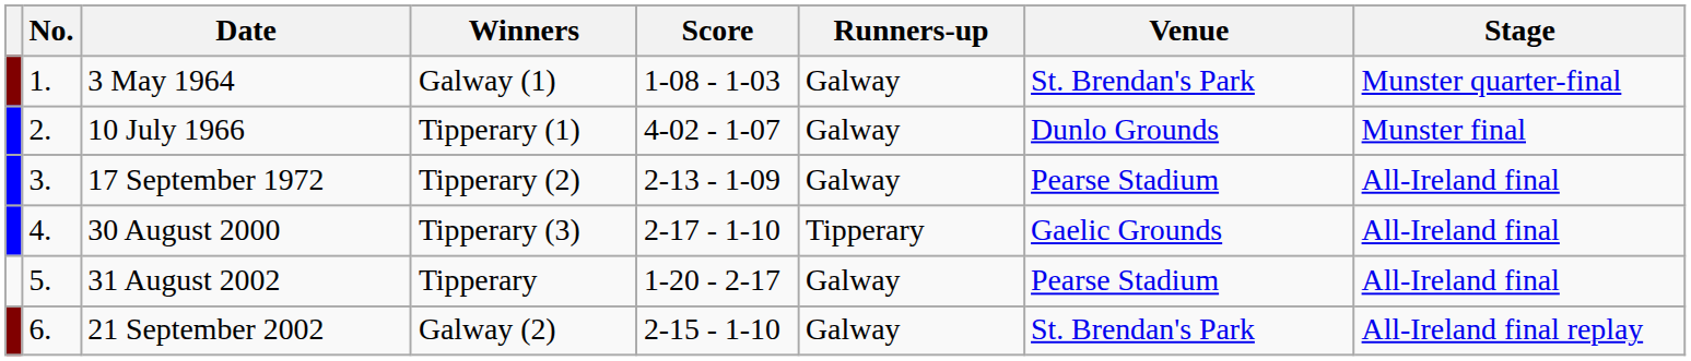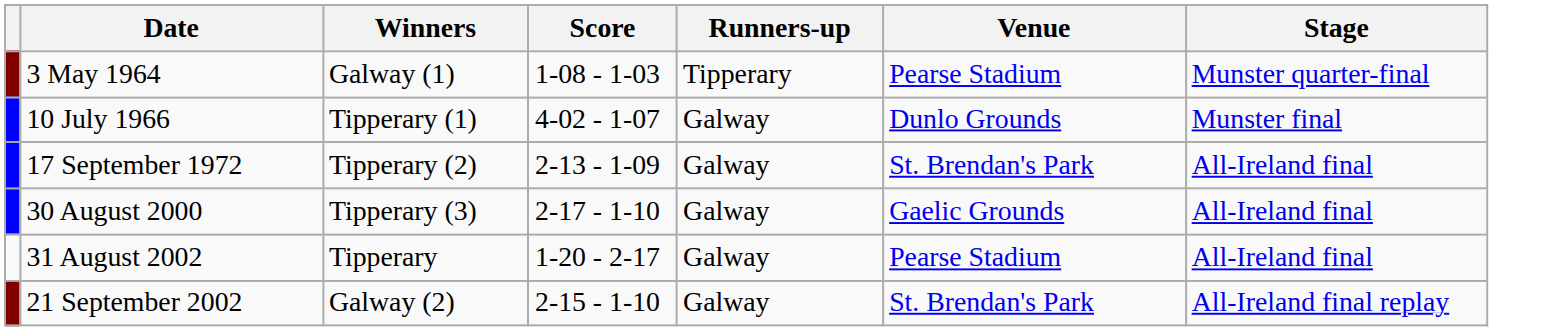- column: No. | 1. | 2. | 3. | 4. | 5. | 6.
3 May 1964 | Runners-up: Galway -> Tipperary
3 May 1964 | Venue: St. Brendan's Park -> Pearse Stadium
17 September 1972 | Venue: Pearse Stadium -> St. Brendan's Park
30 August 2000 | Runners-up: Tipperary -> Galway
